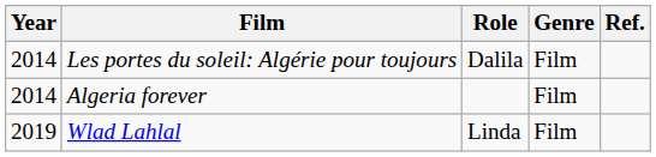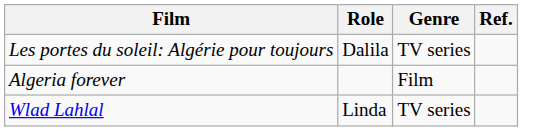- column: Year | 2014 | 2014 | 2019
Les portes du soleil: Algérie pour toujours | Genre: Film -> TV series
Wlad Lahlal | Genre: Film -> TV series
